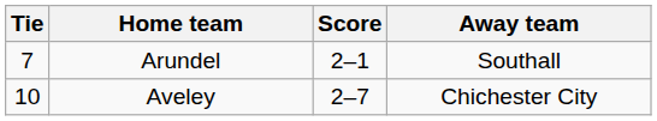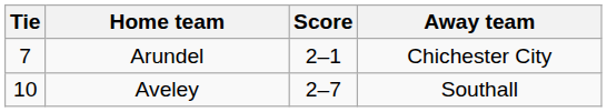Arundel | Away team: Southall -> Chichester City
Aveley | Away team: Chichester City -> Southall
